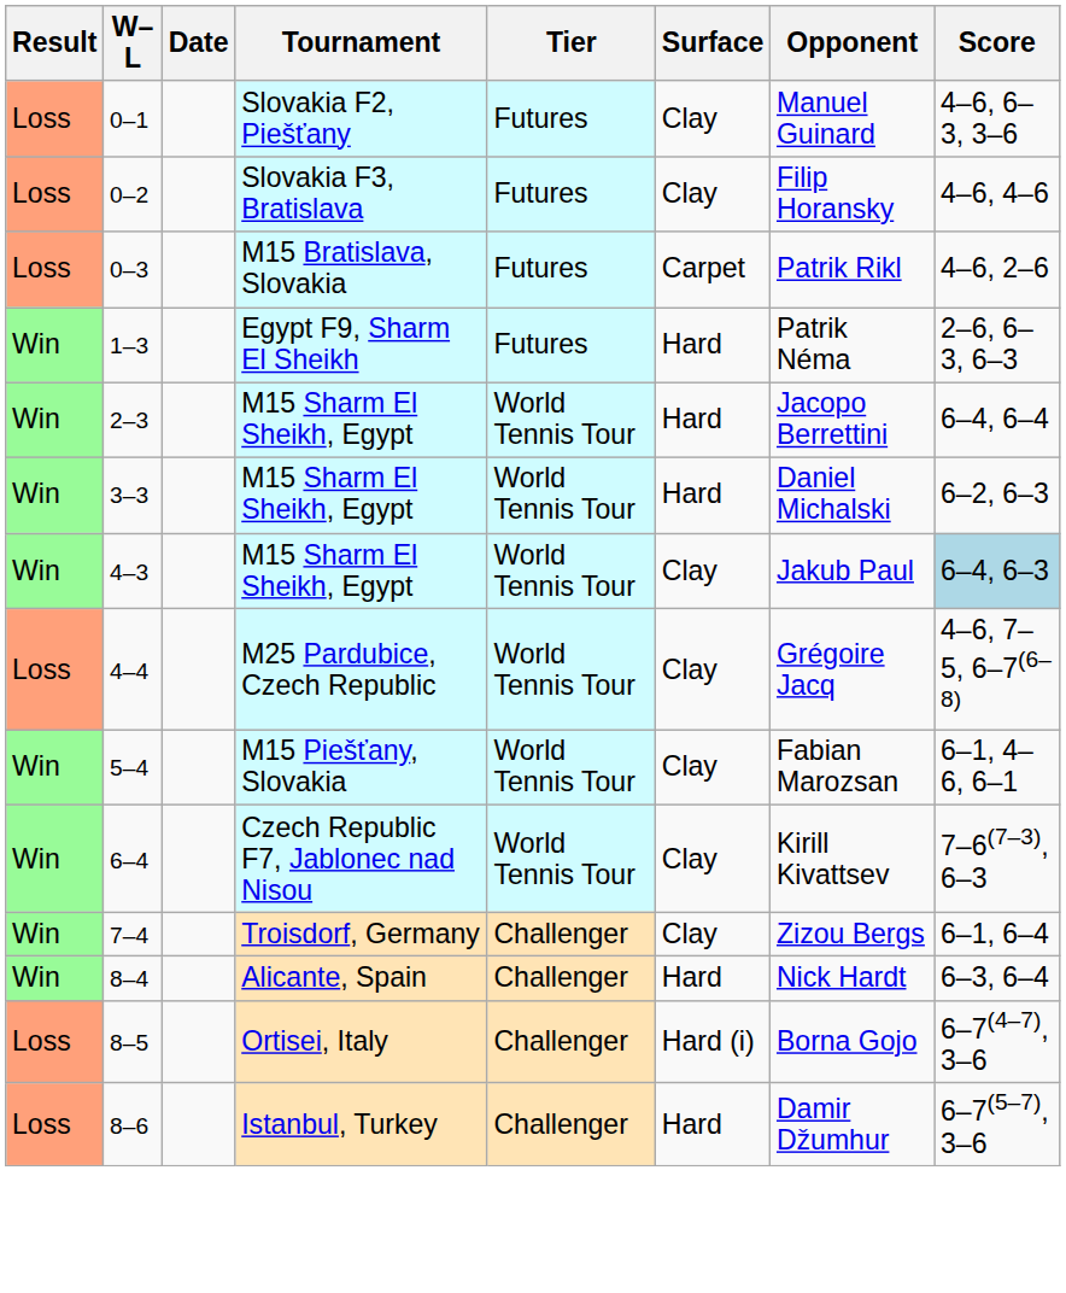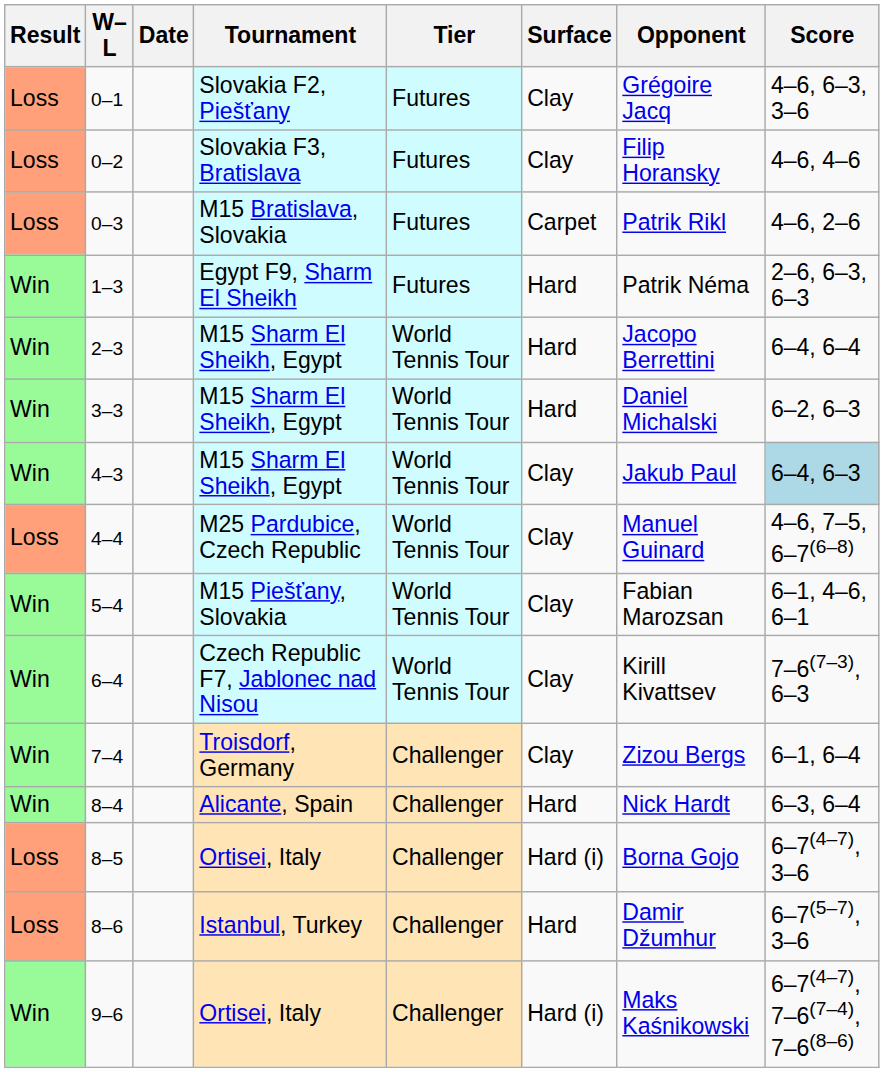0–1 | Opponent: Manuel Guinard -> Grégoire Jacq
4–4 | Opponent: Grégoire Jacq -> Manuel Guinard
+ row: Win | 9–6 | Ortisei, Italy | Challenger | Hard (i) | Maks Kaśnikowski | 6–7(4–7), 7–6(7–4), 7–6(8–6)
